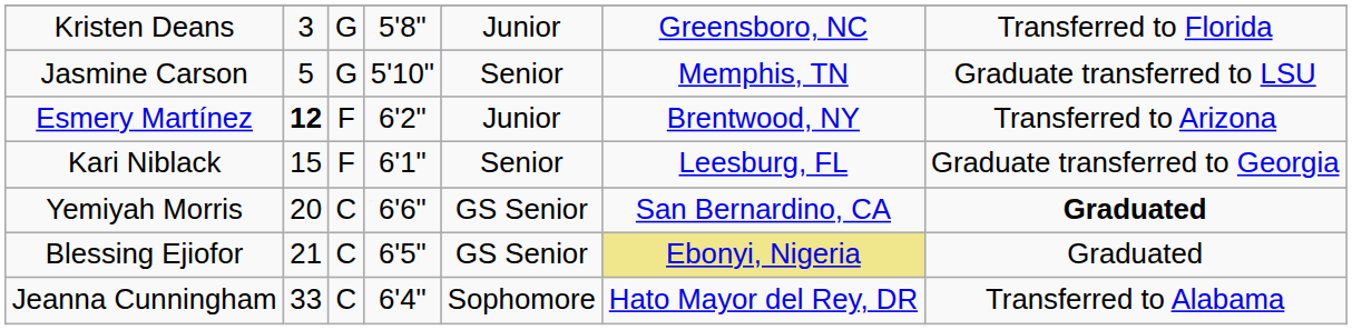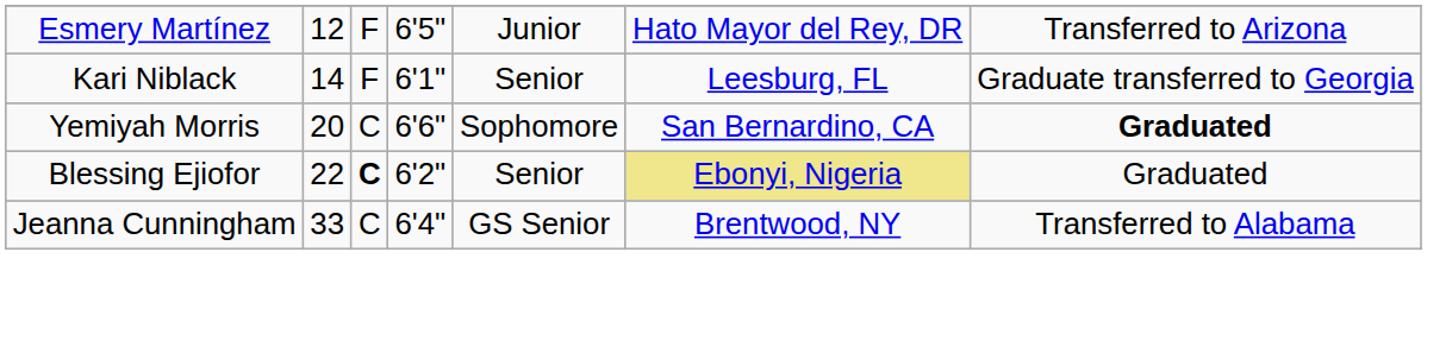- row: Kristen Deans | 3 | G | 5'8" | Junior | Greensboro, NC | Transferred to Florida
- row: Jasmine Carson | 5 | G | 5'10" | Senior | Memphis, TN | Graduate transferred to LSU
Esmery Martínez | column 2: bold -> normal
Esmery Martínez | column 4: 6'2" -> 6'5"
Esmery Martínez | column 6: Brentwood, NY -> Hato Mayor del Rey, DR
Kari Niblack | column 2: 15 -> 14
Yemiyah Morris | column 5: GS Senior -> Sophomore
Blessing Ejiofor | column 2: 21 -> 22
Blessing Ejiofor | column 3: normal -> bold
Blessing Ejiofor | column 4: 6'5" -> 6'2"
Blessing Ejiofor | column 5: GS Senior -> Senior
Jeanna Cunningham | column 5: Sophomore -> GS Senior
Jeanna Cunningham | column 6: Hato Mayor del Rey, DR -> Brentwood, NY
